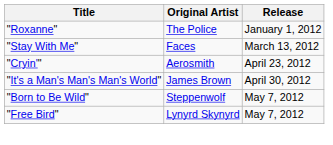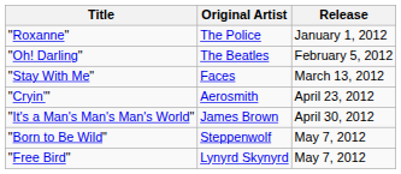+ row: "Oh! Darling" | The Beatles | February 5, 2012
